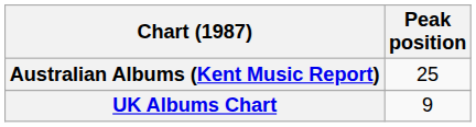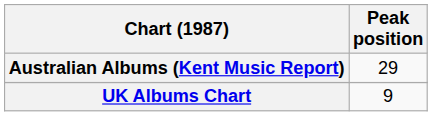Australian Albums (Kent Music Report) | Peak position: 25 -> 29
